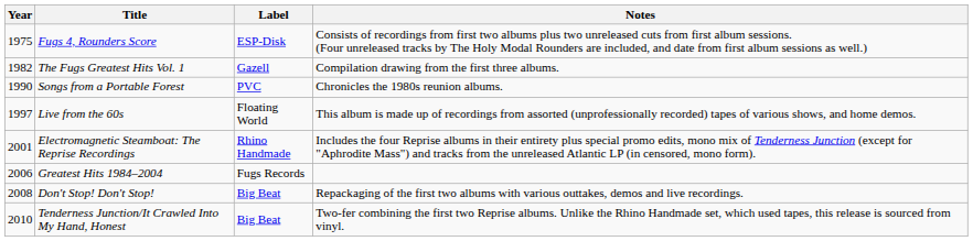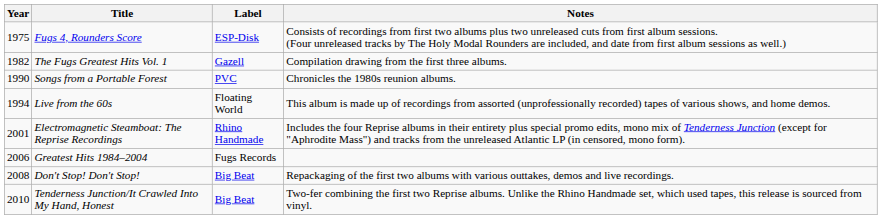Live from the 60s | Year: 1997 -> 1994
